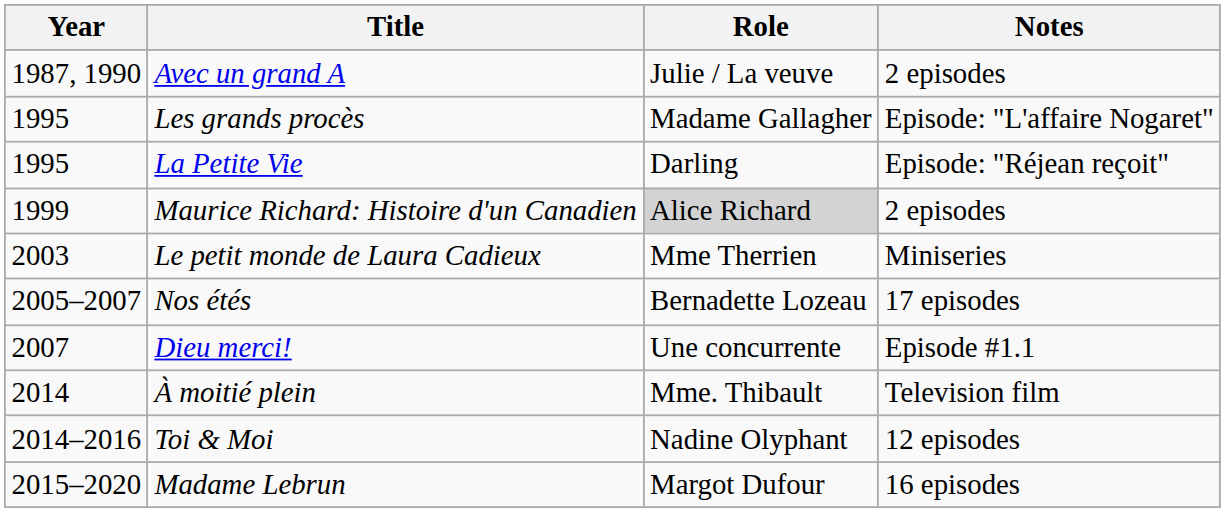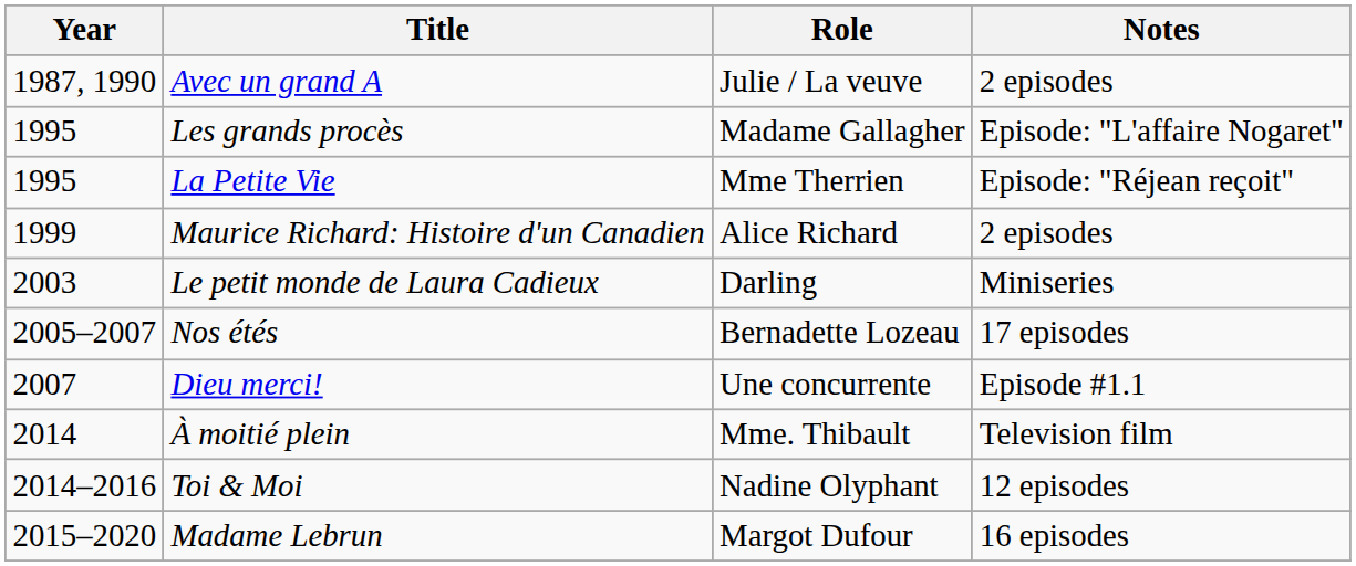La Petite Vie | Role: Darling -> Mme Therrien
Maurice Richard: Histoire d'un Canadien | Role: lightgrey background -> no background
Le petit monde de Laura Cadieux | Role: Mme Therrien -> Darling
